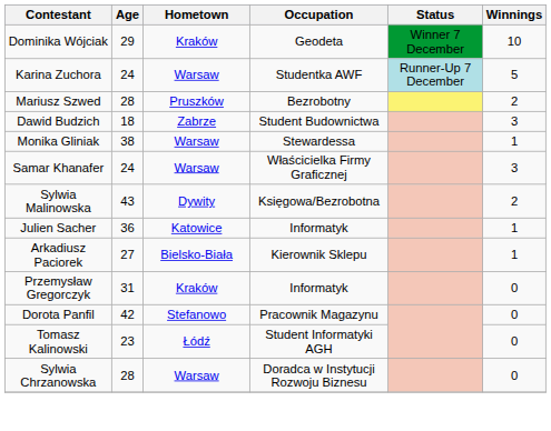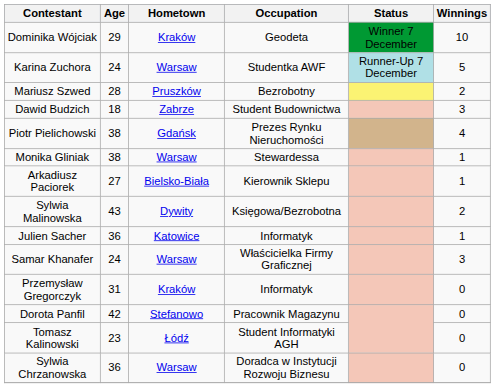+ row: Piotr Pielichowski | 38 | Gdańsk | Prezes Rynku Nieruchomości | 4
rows swapped: Samar Khanafer <-> Arkadiusz Paciorek
Sylwia Chrzanowska | Age: 28 -> 36
